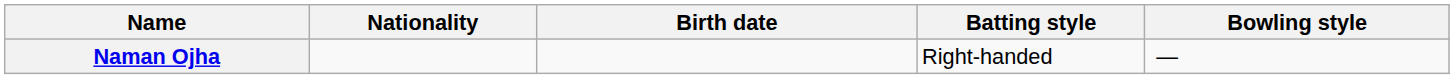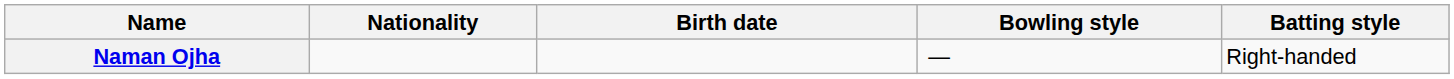columns swapped: Batting style <-> Bowling style
